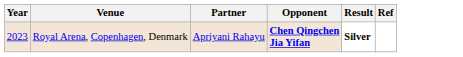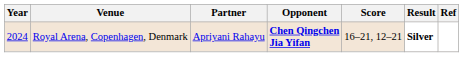+ column: Score | 16–21, 12–21
Royal Arena, Copenhagen, Denmark | Year: 2023 -> 2024
